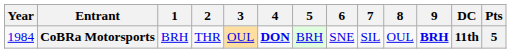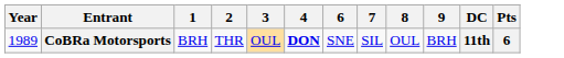- column: 5 | BRH
CoBRa Motorsports | Year: 1984 -> 1989
CoBRa Motorsports | 9: bold -> normal
CoBRa Motorsports | Pts: 5 -> 6
